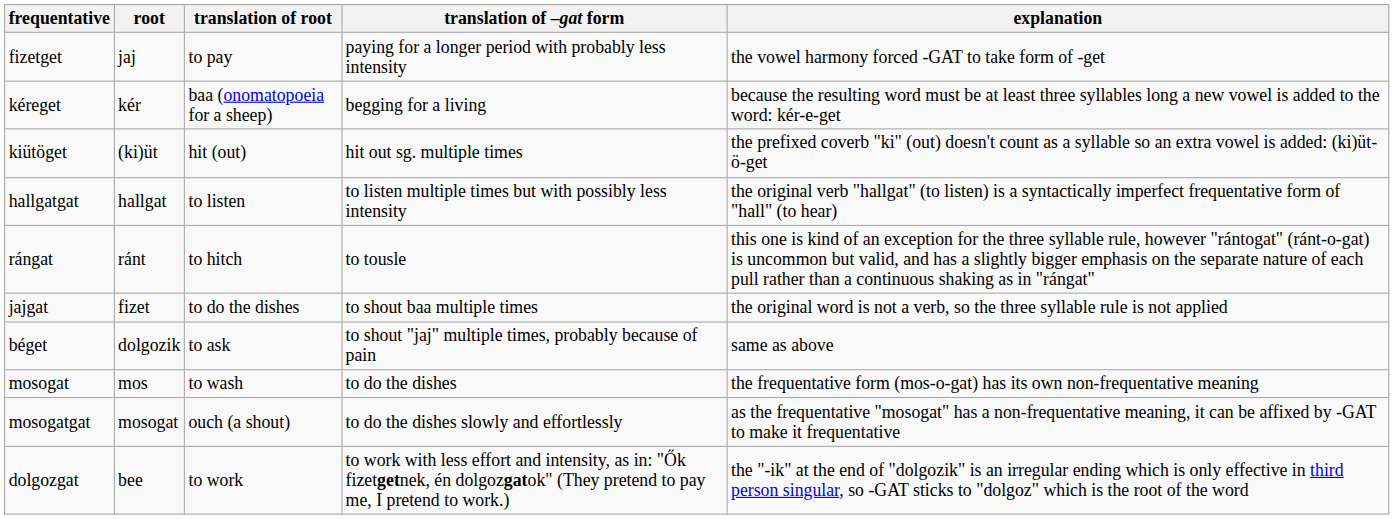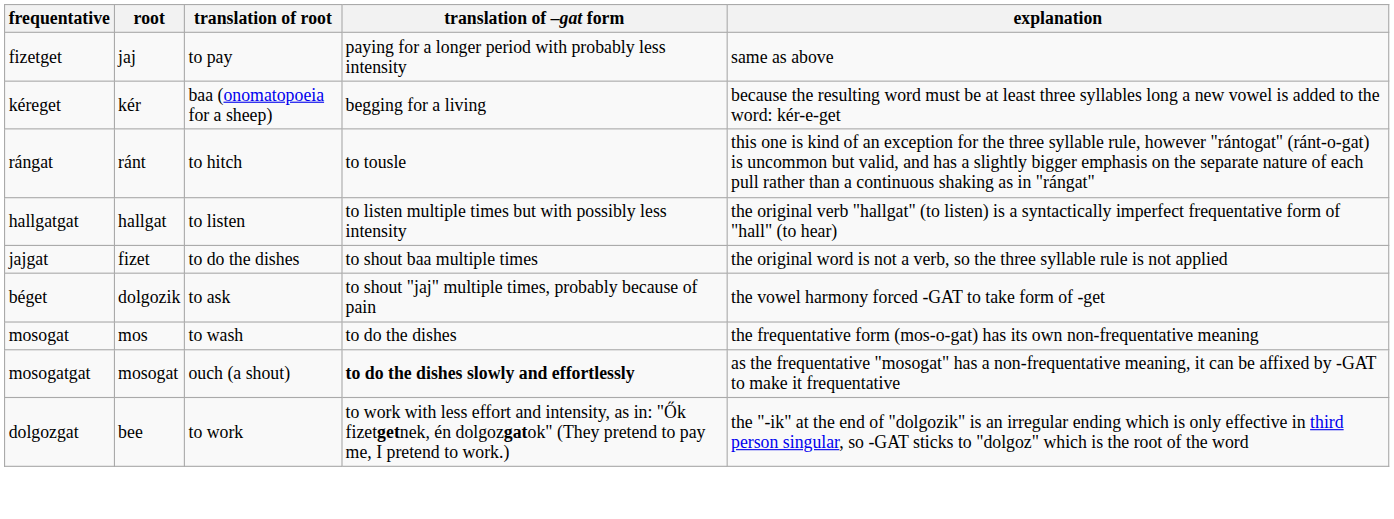fizetget | explanation: the vowel harmony forced -GAT to take form of -get -> same as above
- row: kiütöget | (ki)üt | hit (out) | hit out sg. multiple times | the prefixed coverb "ki" (out) doesn't count as a syllable so an extra vowel is added: (ki)üt-ö-get
rows swapped: hallgatgat <-> rángat
béget | explanation: same as above -> the vowel harmony forced -GAT to take form of -get
mosogatgat | translation of –gat form: normal -> bold
